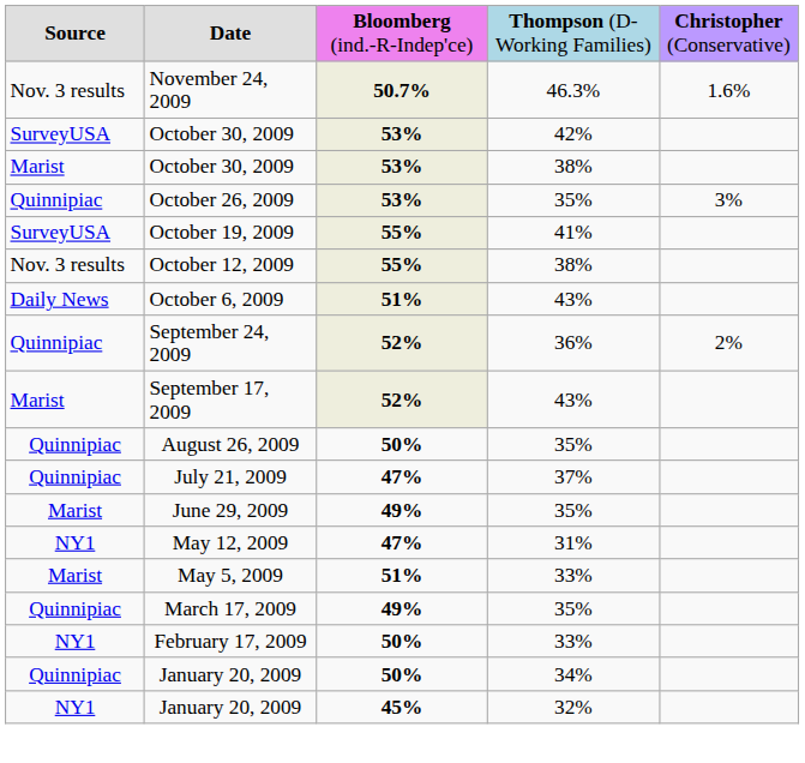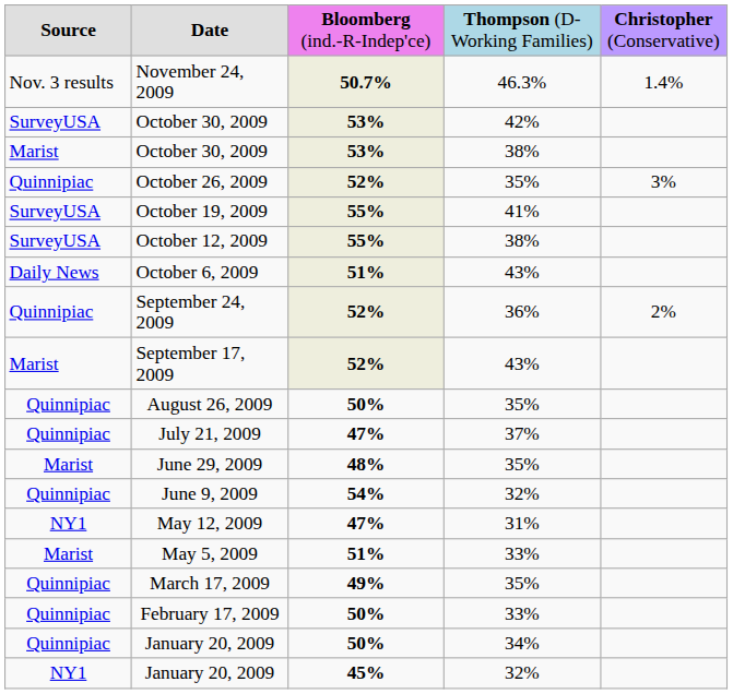November 24, 2009 | column 5: 1.6% -> 1.4%
October 26, 2009 | column 3: 53% -> 52%
October 12, 2009 | column 1: Nov. 3 results -> SurveyUSA
June 29, 2009 | column 3: 49% -> 48%
+ row: Quinnipiac | June 9, 2009 | 54% | 32%
February 17, 2009 | column 1: NY1 -> Quinnipiac
